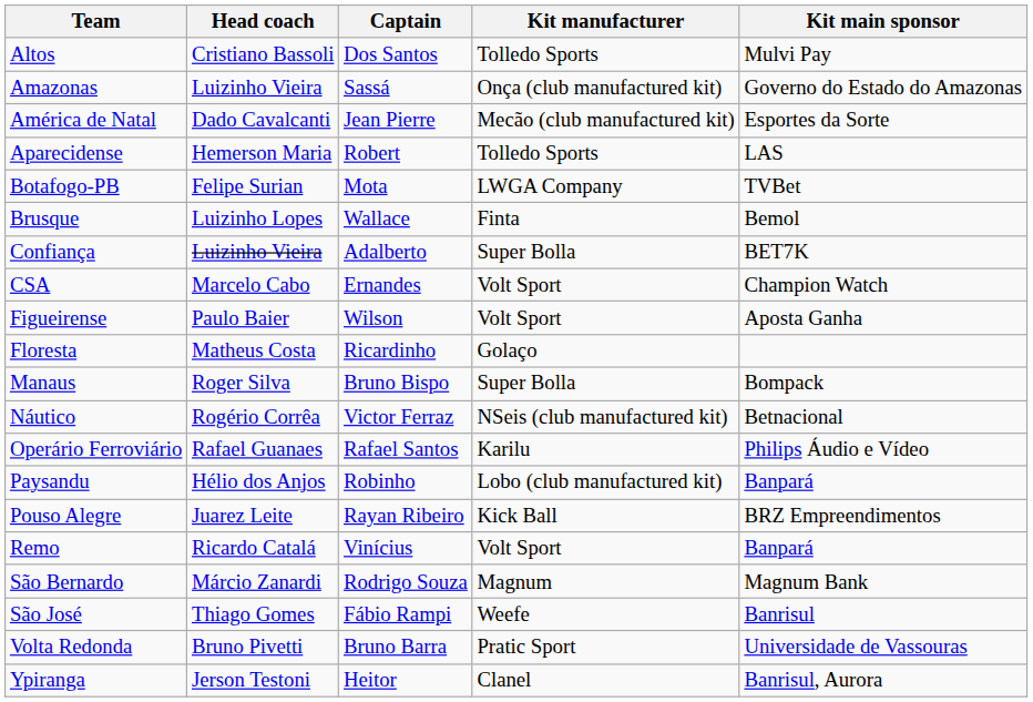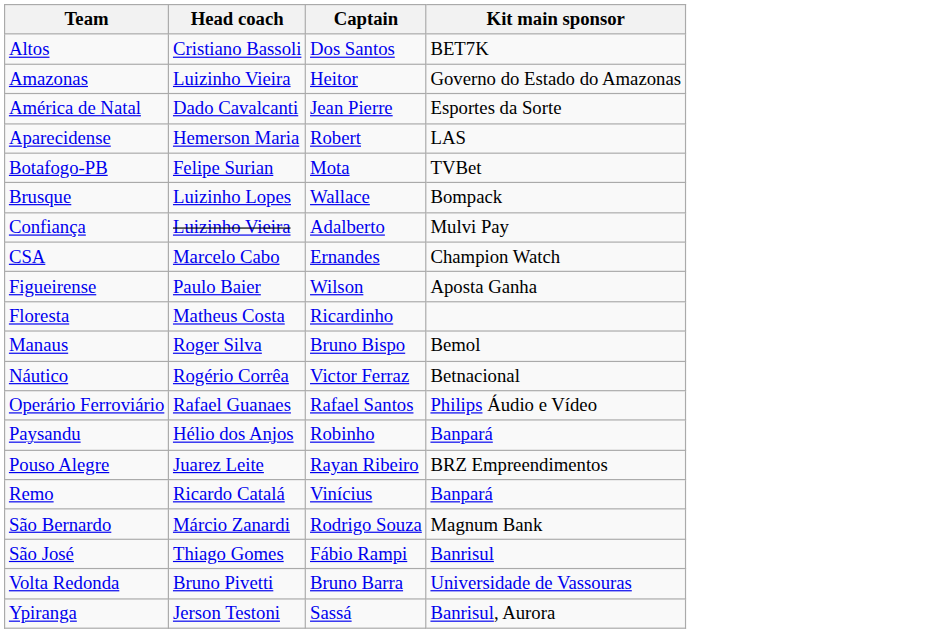- column: Kit manufacturer | Tolledo Sports | Onça (club manufactured kit) | Mecão (club manufactured kit) | Tolledo Sports | LWGA Company | Finta | Super Bolla | Volt Sport | Volt Sport | Golaço | Super Bolla | NSeis (club manufactured kit) | Karilu | Lobo (club manufactured kit) | Kick Ball | Volt Sport | Magnum | Weefe | Pratic Sport | Clanel
Altos | Kit main sponsor: Mulvi Pay -> BET7K
Amazonas | Captain: Sassá -> Heitor
Brusque | Kit main sponsor: Bemol -> Bompack
Confiança | Kit main sponsor: BET7K -> Mulvi Pay
Manaus | Kit main sponsor: Bompack -> Bemol
Ypiranga | Captain: Heitor -> Sassá
